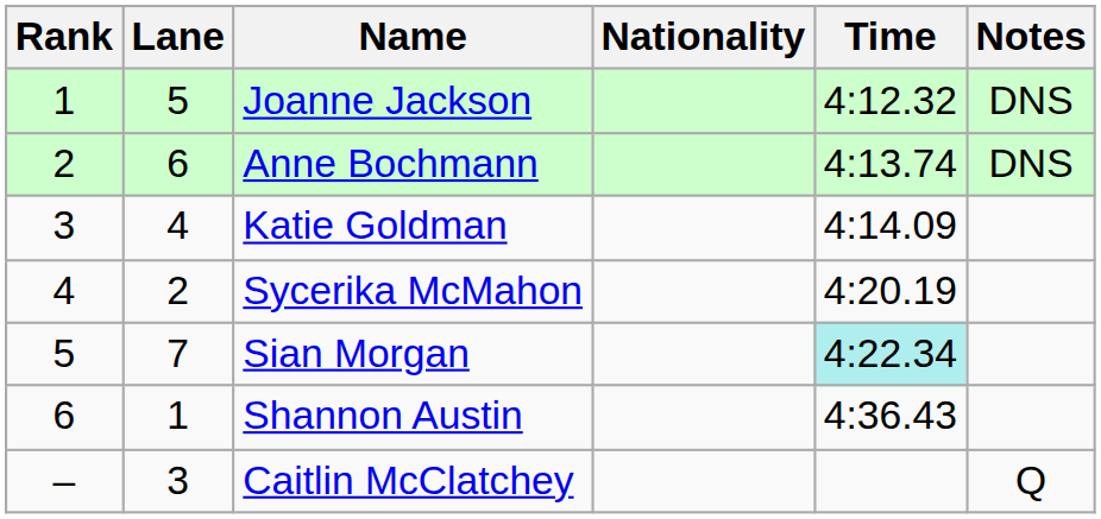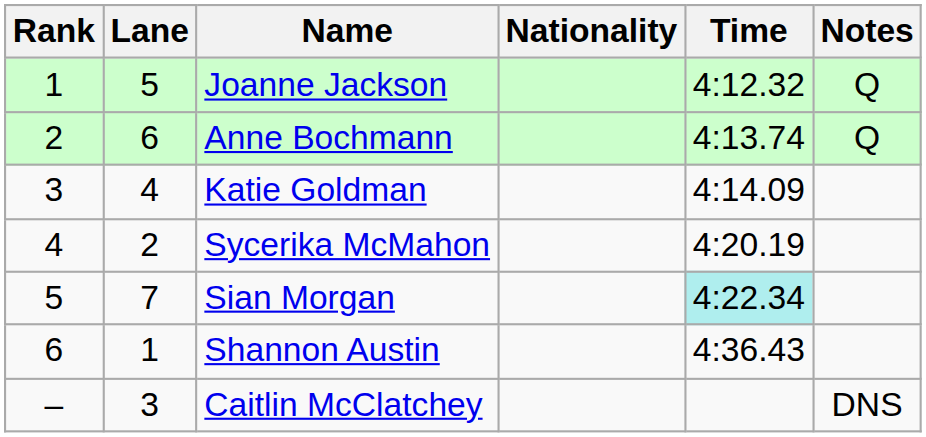Joanne Jackson | Notes: DNS -> Q
Anne Bochmann | Notes: DNS -> Q
Caitlin McClatchey | Notes: Q -> DNS
